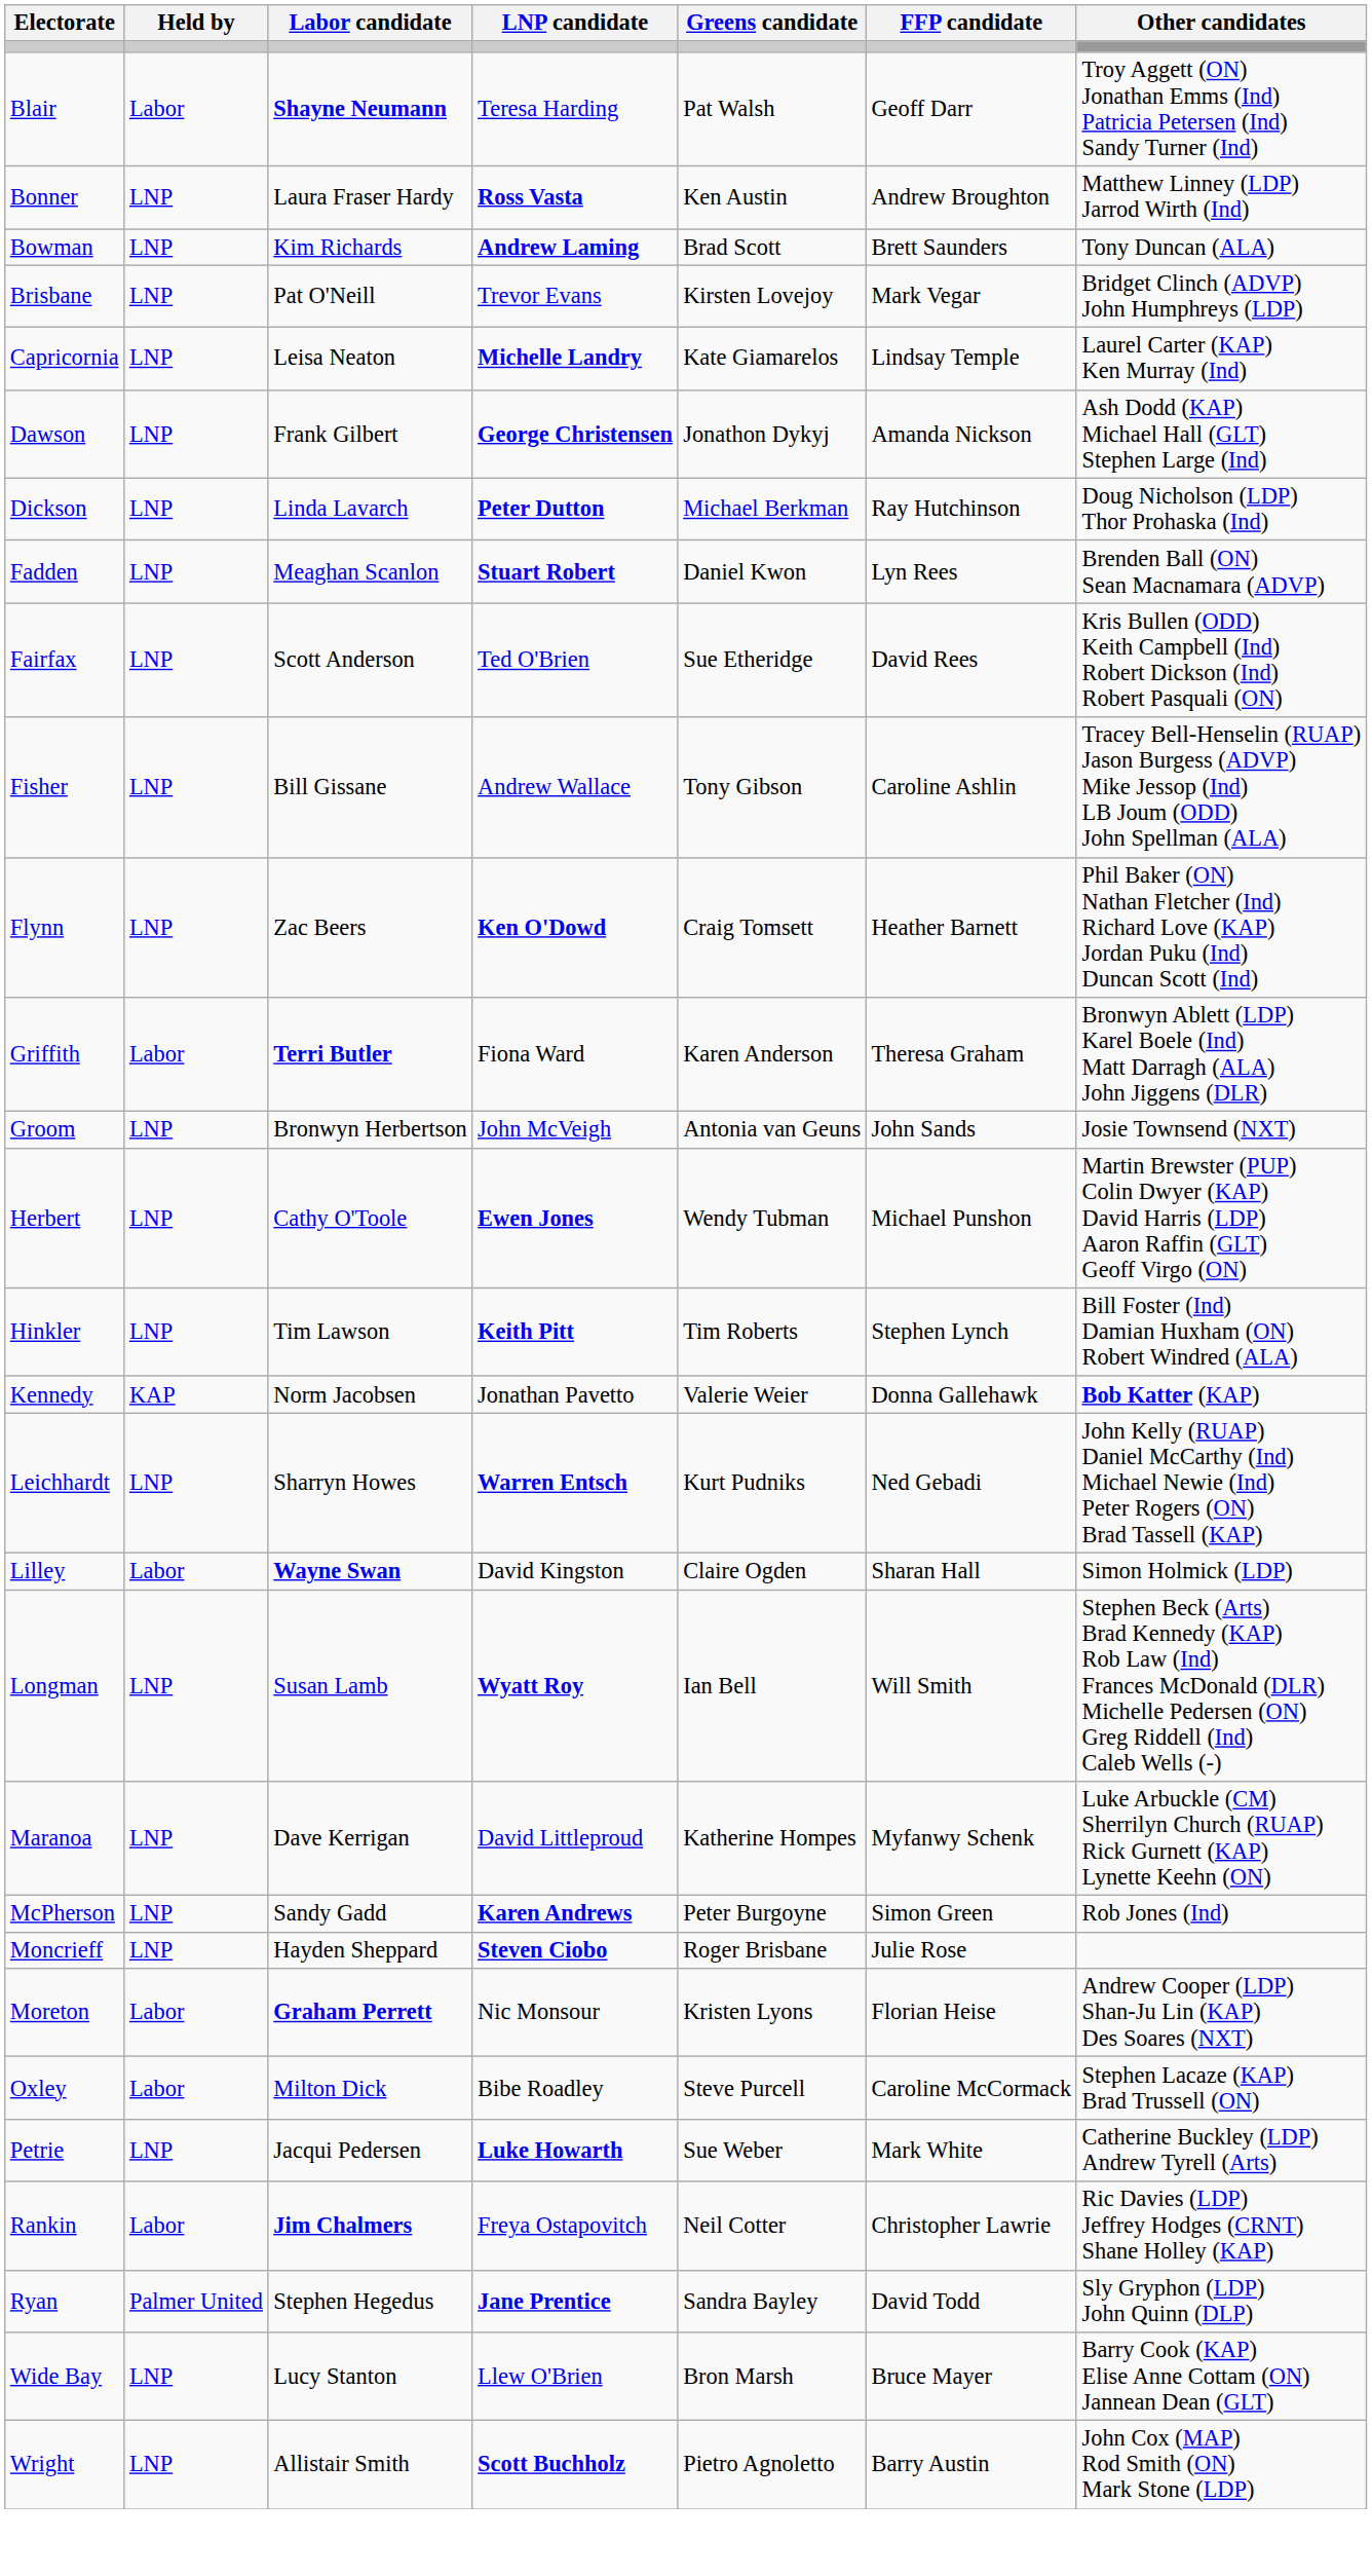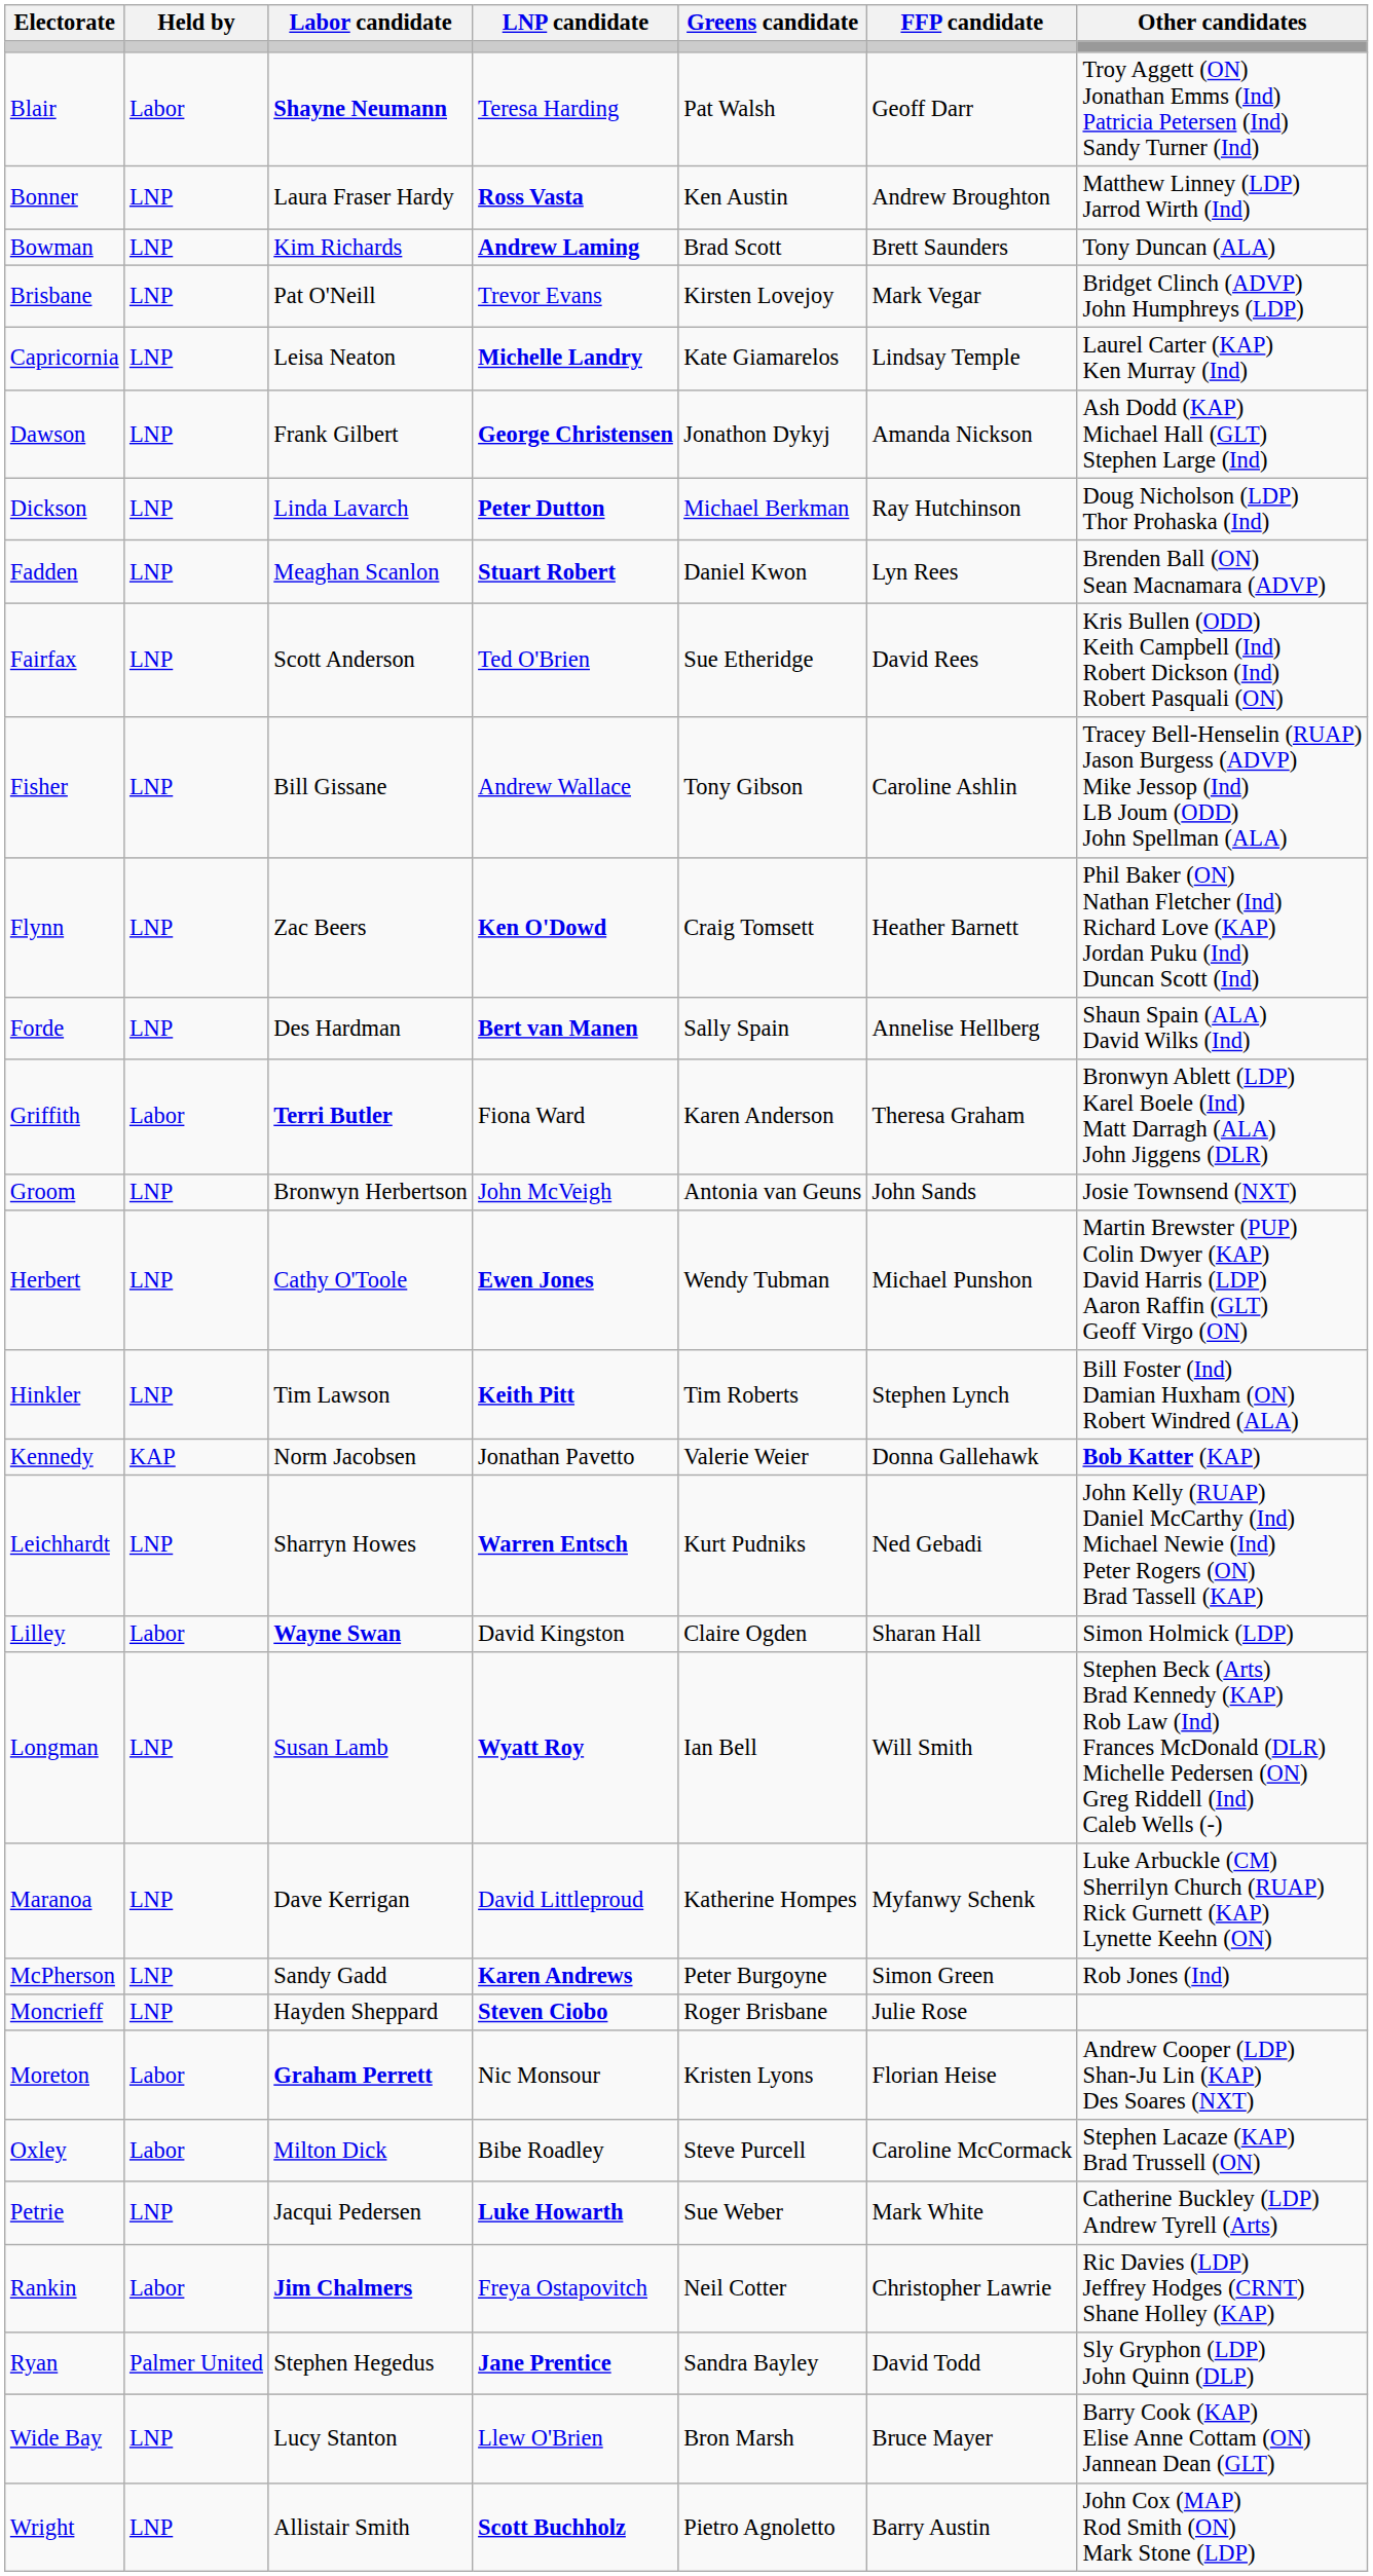+ row: Forde | LNP | Des Hardman | Bert van Manen | Sally Spain | Annelise Hellberg | Shaun Spain (ALA) David Wilks (Ind)
